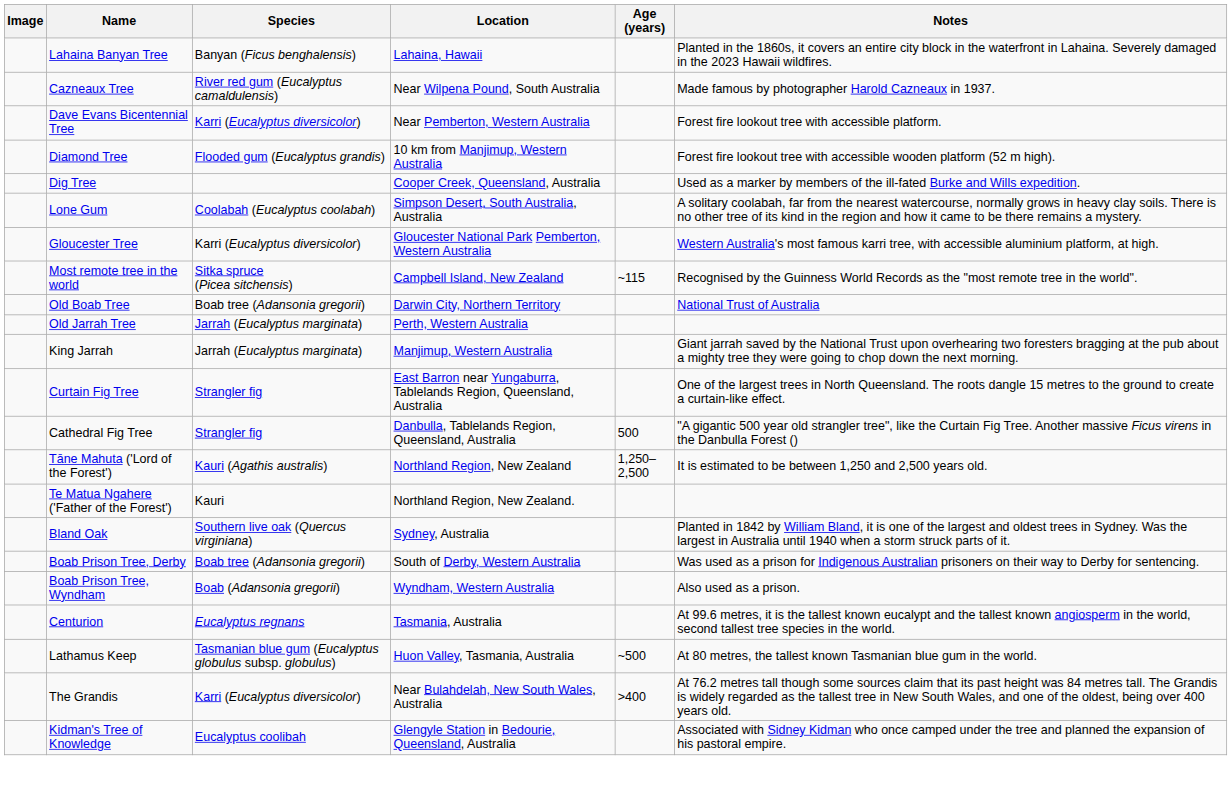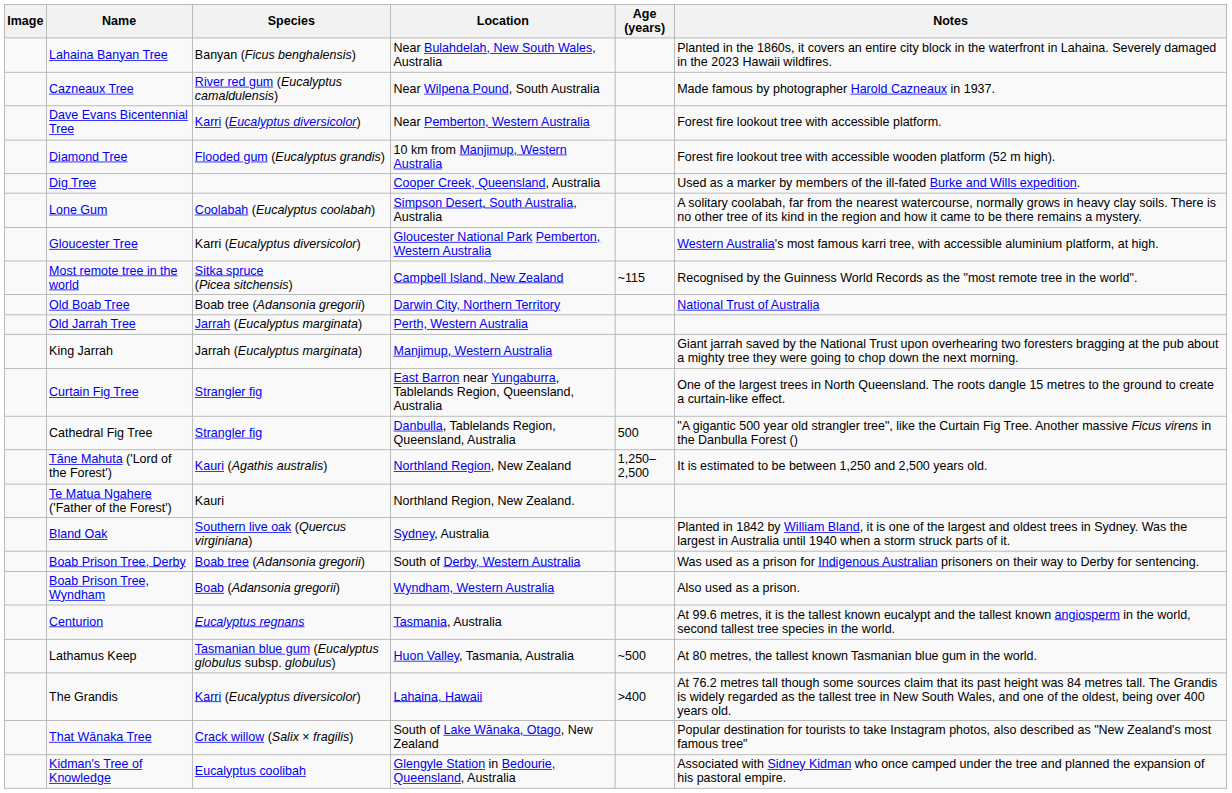Lahaina Banyan Tree | Location: Lahaina, Hawaii -> Near Bulahdelah, New South Wales, Australia
The Grandis | Location: Near Bulahdelah, New South Wales, Australia -> Lahaina, Hawaii
+ row: That Wānaka Tree | Crack willow (Salix × fragilis) | South of Lake Wānaka, Otago, New Zealand | Popular destination for tourists to take Instagram photos, also described as "New Zealand's most famous tree"
